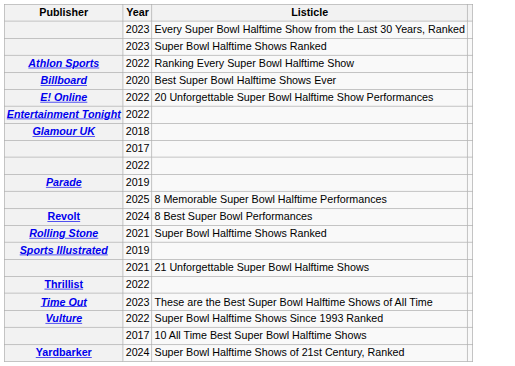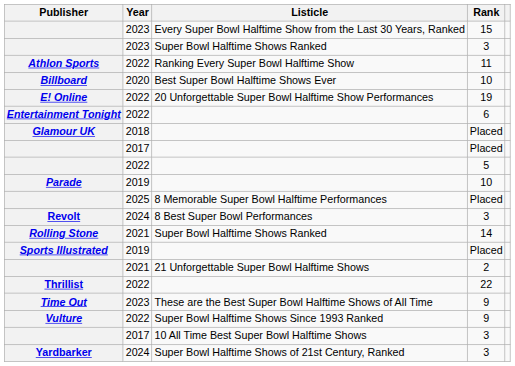+ column: Rank | 15 | 3 | 11 | 10 | 19 | 6 | Placed | Placed | 5 | 10 | Placed | 3 | 14 | Placed | 2 | 22 | 9 | 9 | 3 | 3
